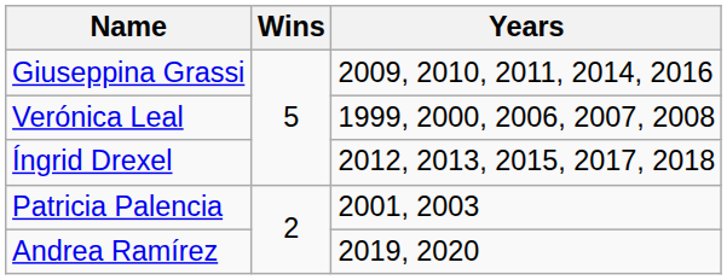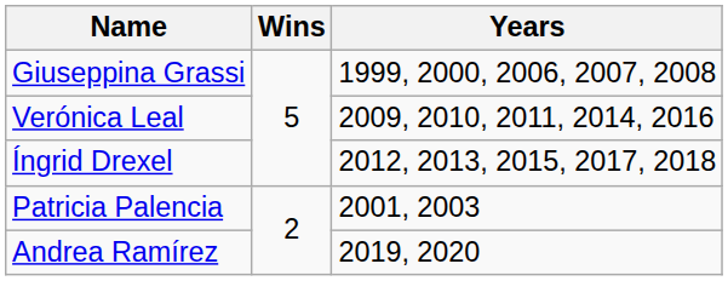Giuseppina Grassi | Years: 2009, 2010, 2011, 2014, 2016 -> 1999, 2000, 2006, 2007, 2008
Verónica Leal | Years: 1999, 2000, 2006, 2007, 2008 -> 2009, 2010, 2011, 2014, 2016
